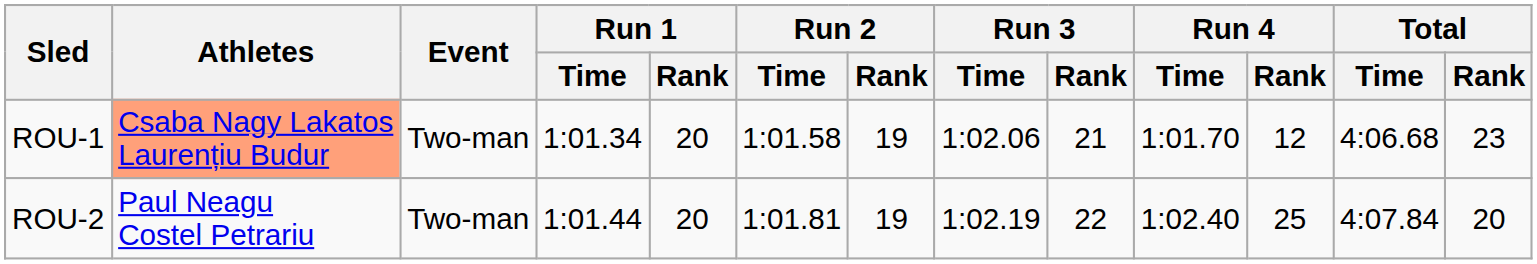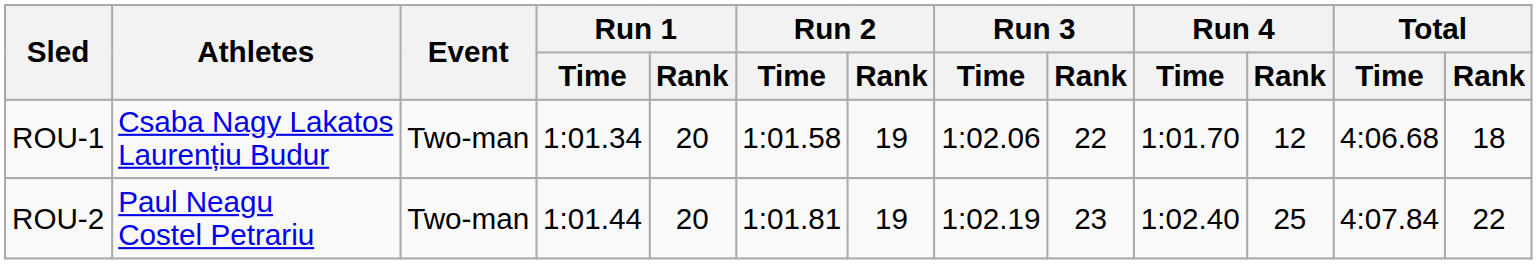ROU-1 | Athletes: lightsalmon background -> no background
ROU-1 | Run 3 / Rank: 21 -> 22
ROU-1 | Total / Rank: 23 -> 18
ROU-2 | Run 3 / Rank: 22 -> 23
ROU-2 | Total / Rank: 20 -> 22
